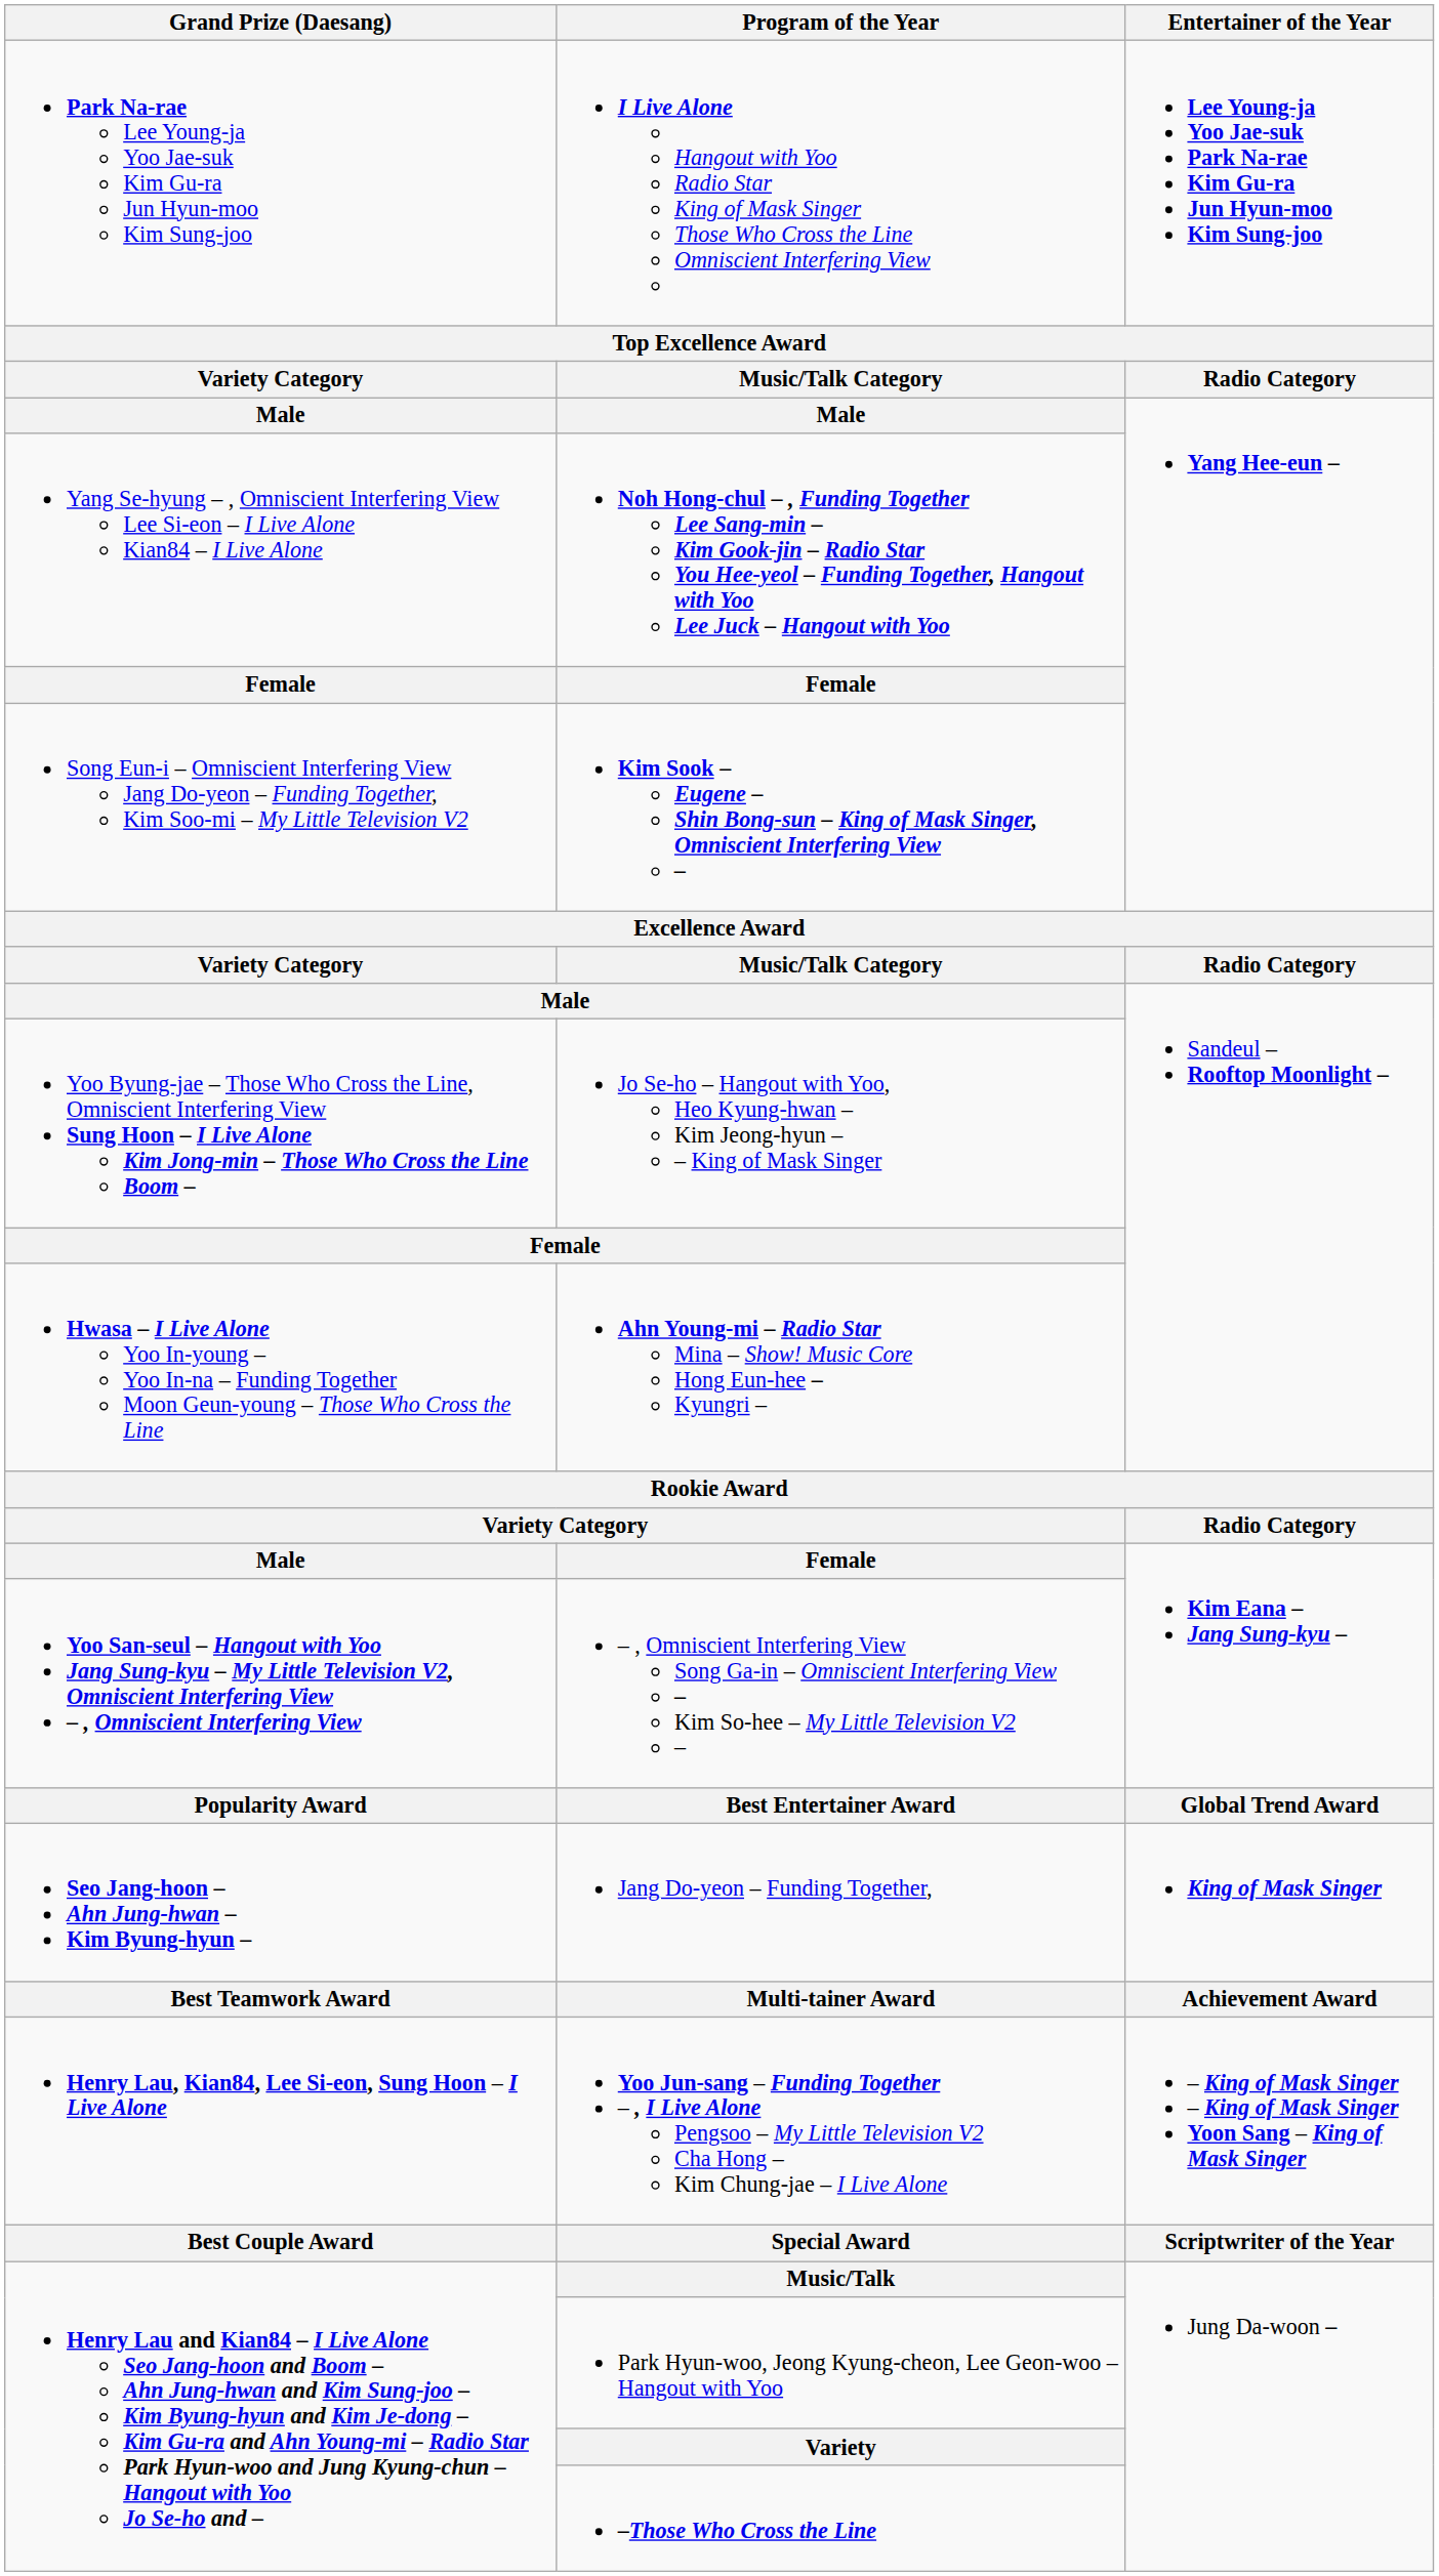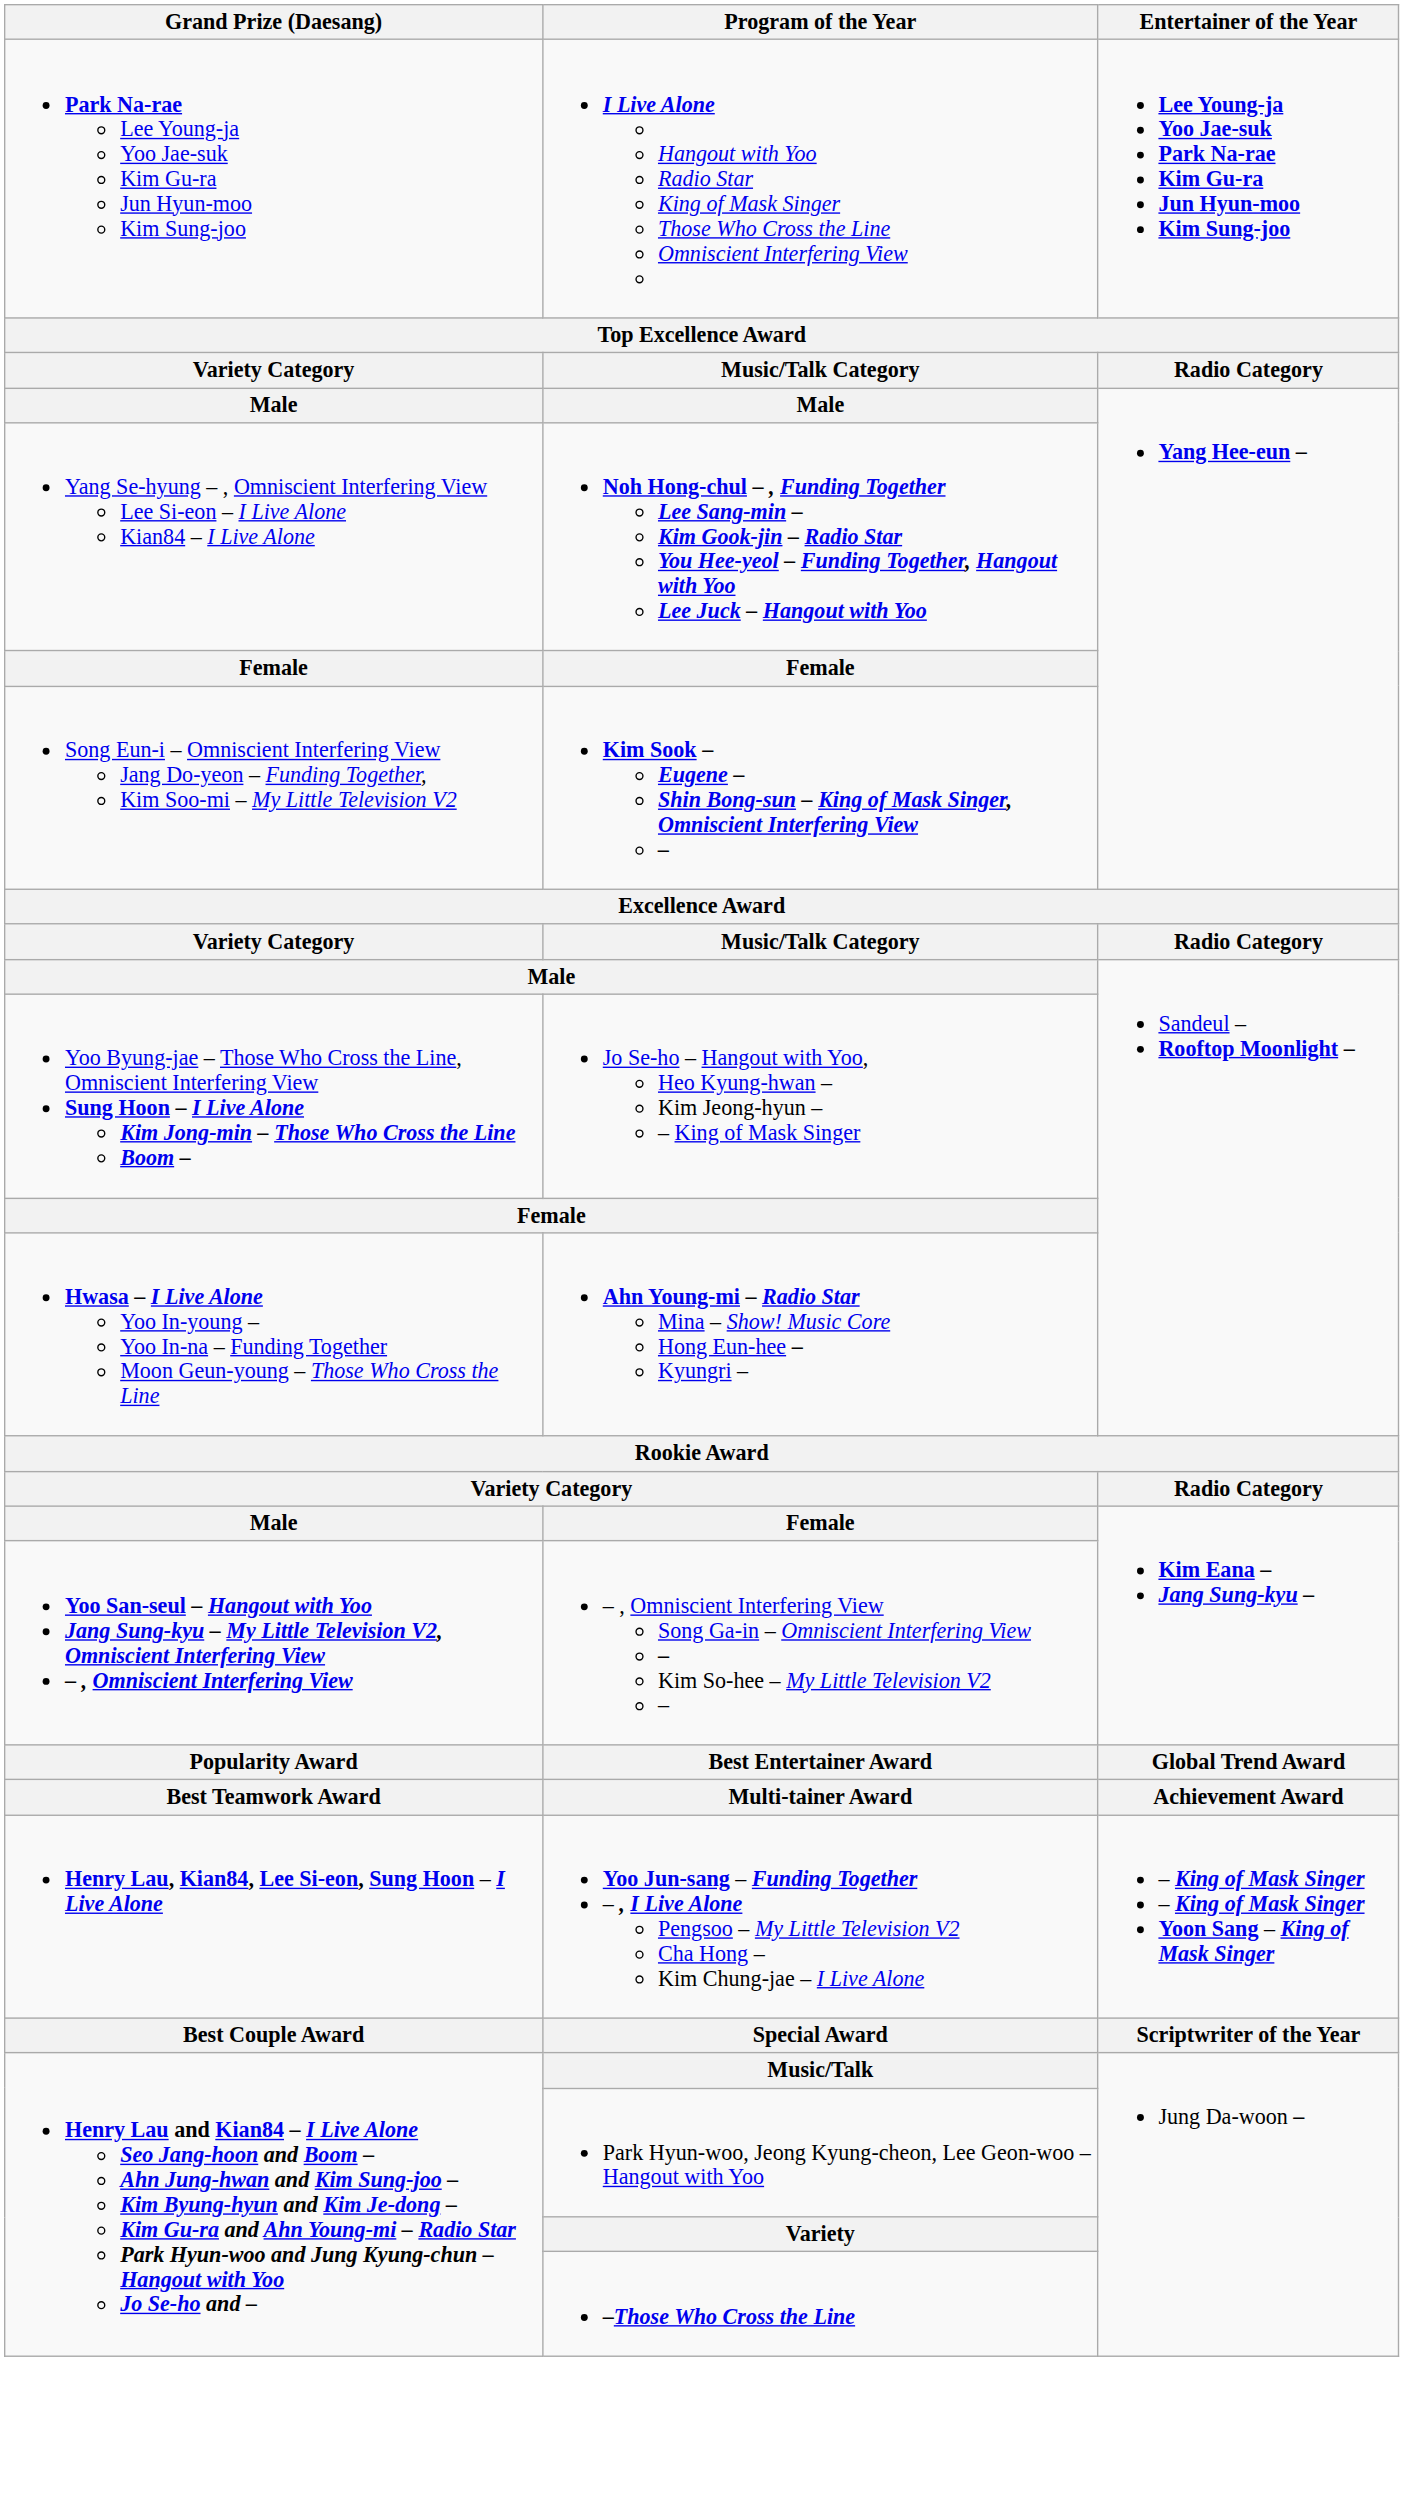- row: Seo Jang-hoon – Ahn Jung-hwan – Kim Byung-hyun – | Jang Do-yeon – Funding Together, | King of Mask Singer
